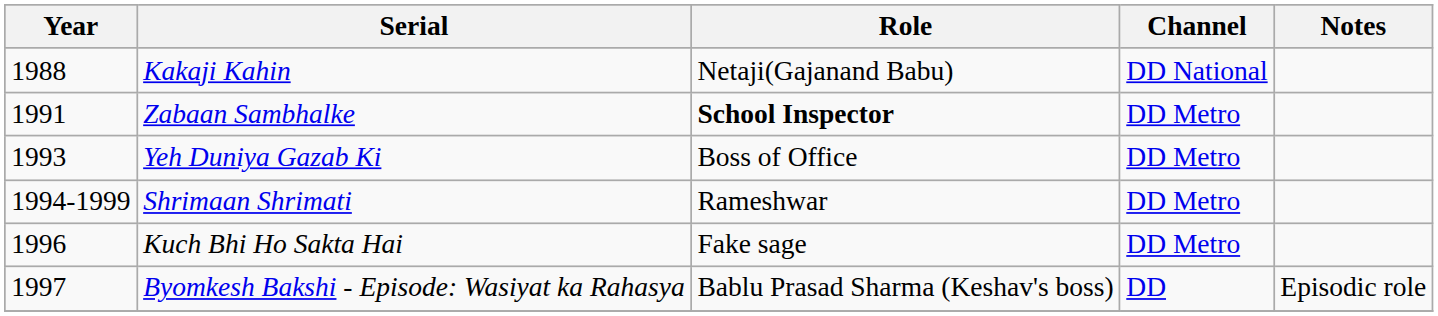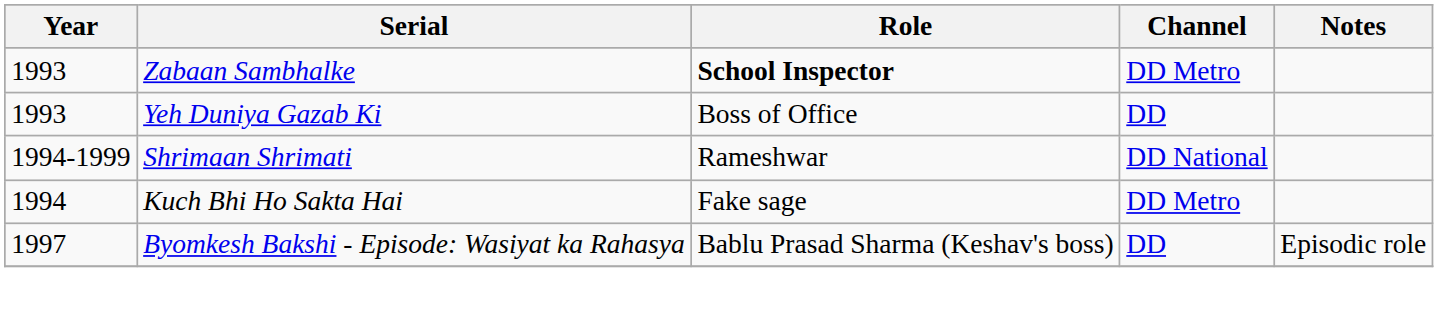- row: 1988 | Kakaji Kahin | Netaji(Gajanand Babu) | DD National
Zabaan Sambhalke | Year: 1991 -> 1993
Yeh Duniya Gazab Ki | Channel: DD Metro -> DD
Shrimaan Shrimati | Channel: DD Metro -> DD National
Kuch Bhi Ho Sakta Hai | Year: 1996 -> 1994
